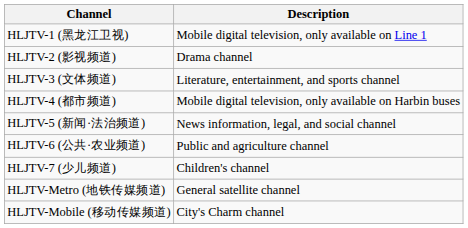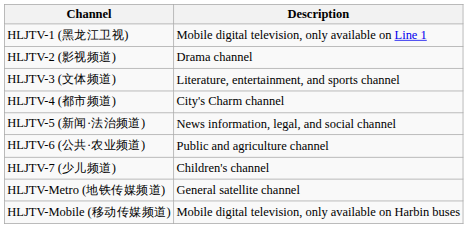HLJTV-4 (都市频道) | Description: Mobile digital television, only available on Harbin buses -> City's Charm channel
HLJTV-Mobile (移动传媒频道) | Description: City's Charm channel -> Mobile digital television, only available on Harbin buses
